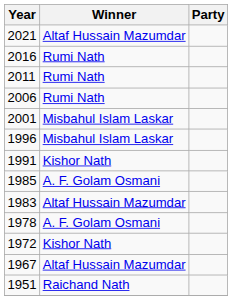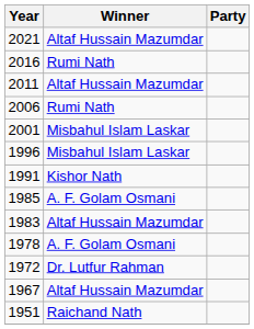2011 | Winner: Rumi Nath -> Altaf Hussain Mazumdar
1972 | Winner: Kishor Nath -> Dr. Lutfur Rahman
